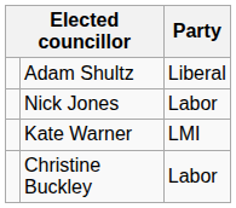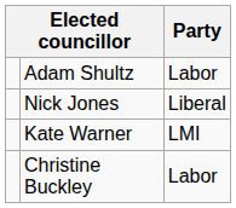Adam Shultz | Party: Liberal -> Labor
Nick Jones | Party: Labor -> Liberal
